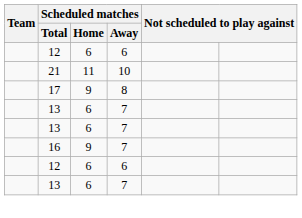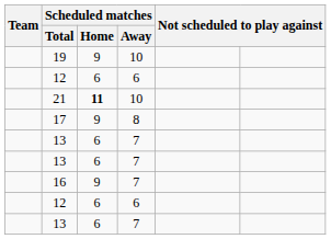+ row: 19 | 9 | 10
21 | Scheduled matches / Home: normal -> bold
